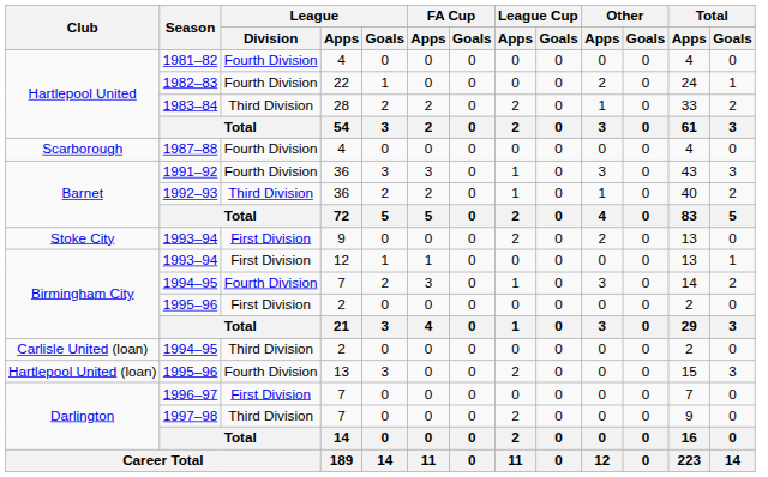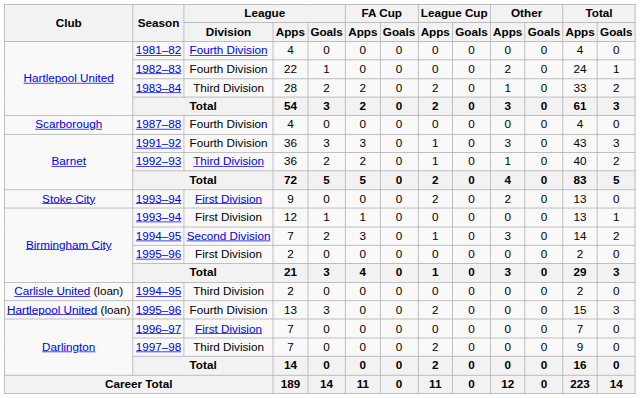1994–95 / 7 | League / Division: Fourth Division -> Second Division
